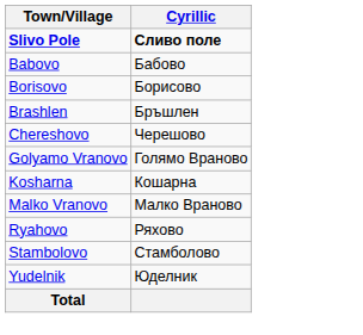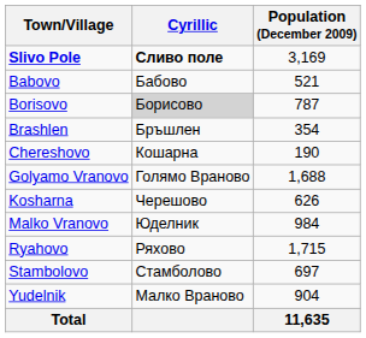+ column: Population (December 2009) | 3,169 | 521 | 787 | 354 | 190 | 1,688 | 626 | 984 | 1,715 | 697 | 904 | 11,635
Borisovo | Cyrillic: no background -> lightgrey background
Chereshovo | Cyrillic: Черешово -> Кошарна
Kosharna | Cyrillic: Кошарна -> Черешово
Malko Vranovo | Cyrillic: Малко Враново -> Юделник
Yudelnik | Cyrillic: Юделник -> Малко Враново
